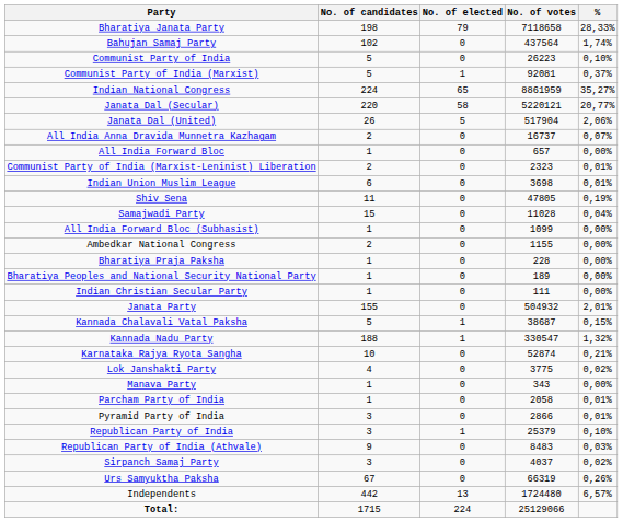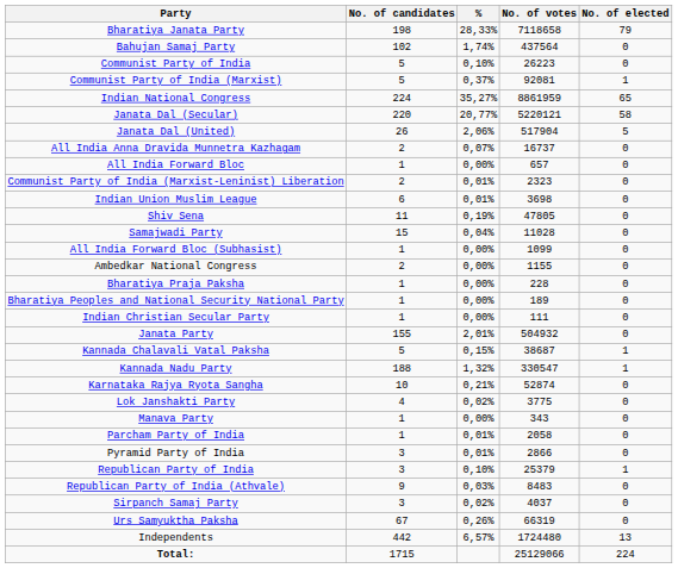columns swapped: No. of elected <-> %
